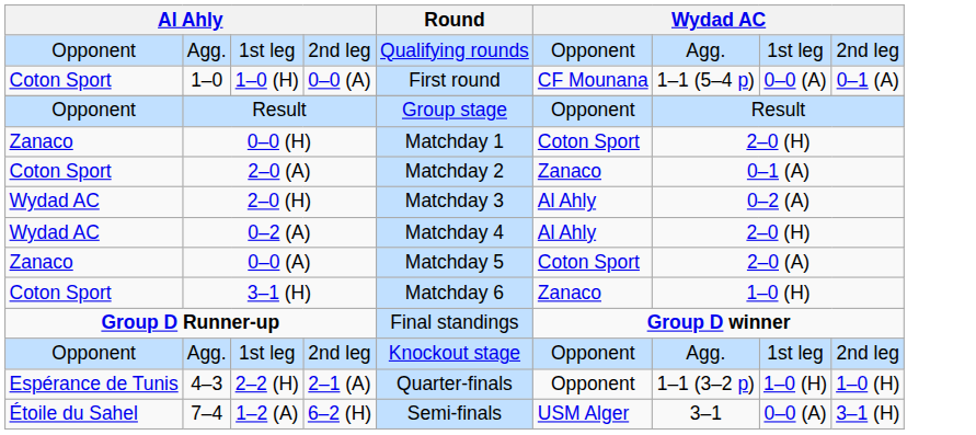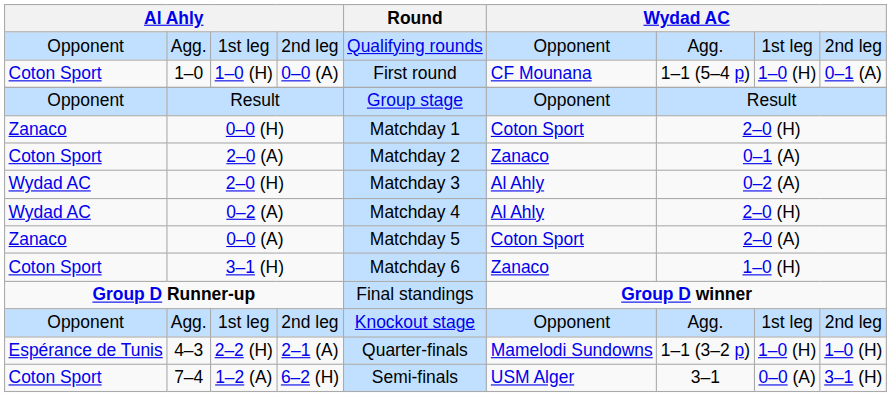1–0 | column 8: 0–0 (A) -> 1–0 (H)
4–3 | column 6: Opponent -> Mamelodi Sundowns
7–4 | column 1: Étoile du Sahel -> Coton Sport
